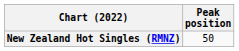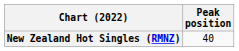New Zealand Hot Singles (RMNZ) | Peak position: 50 -> 40
